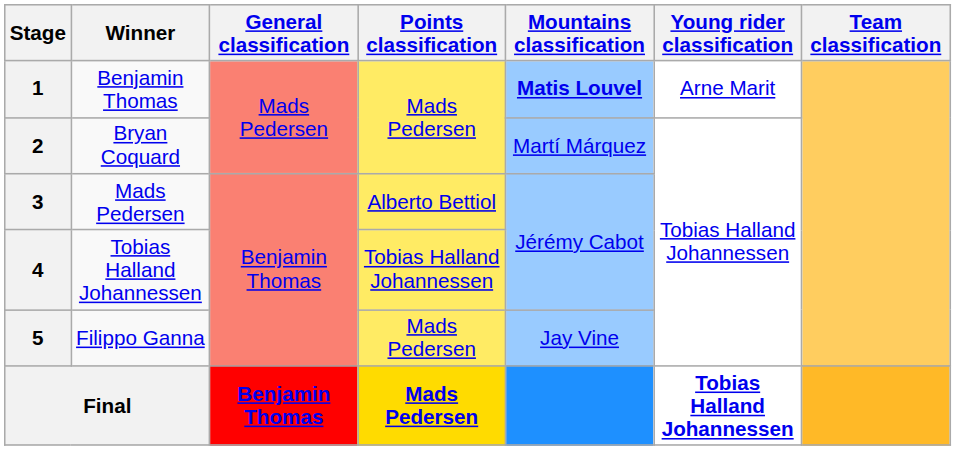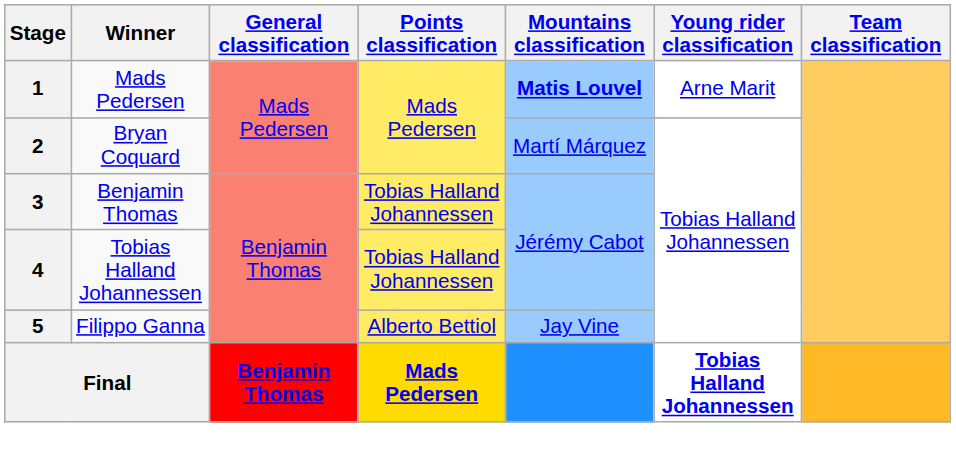1 | Winner: Benjamin Thomas -> Mads Pedersen
3 | Winner: Mads Pedersen -> Benjamin Thomas
3 | Points classification: Alberto Bettiol -> Tobias Halland Johannessen
5 | Points classification: Mads Pedersen -> Alberto Bettiol
